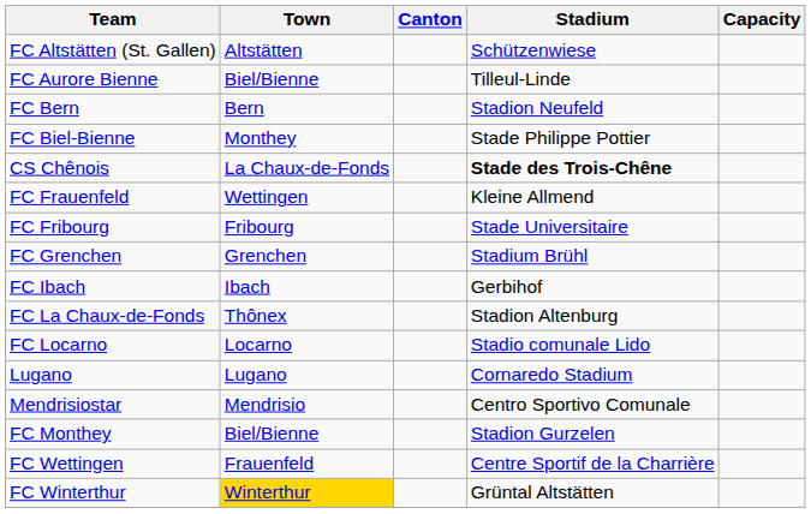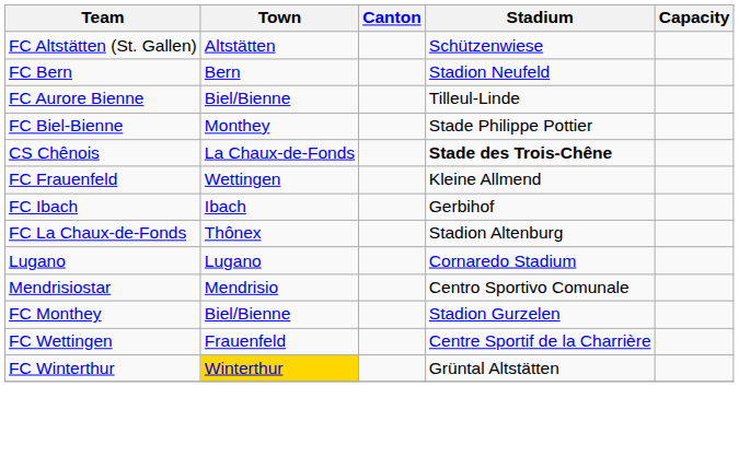rows swapped: FC Aurore Bienne <-> FC Bern
- row: FC Fribourg | Fribourg | Stade Universitaire
- row: FC Grenchen | Grenchen | Stadium Brühl
- row: FC Locarno | Locarno | Stadio comunale Lido
